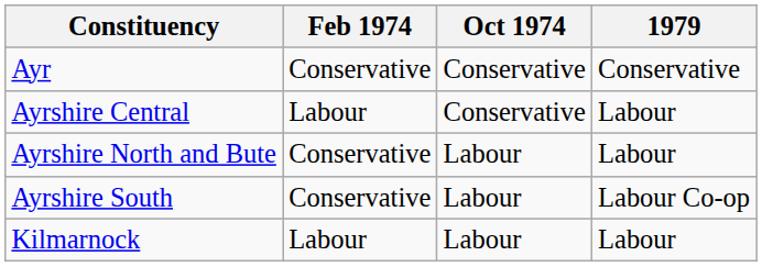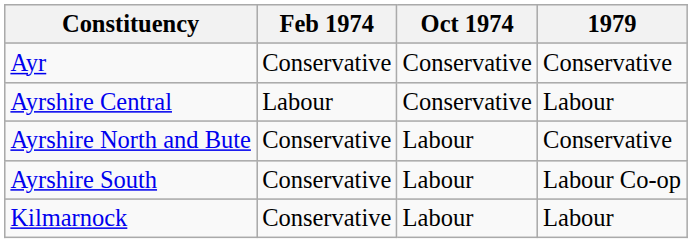Ayrshire North and Bute | 1979: Labour -> Conservative
Kilmarnock | Feb 1974: Labour -> Conservative
